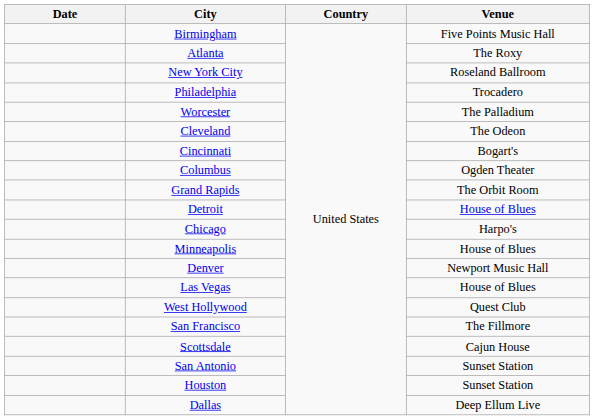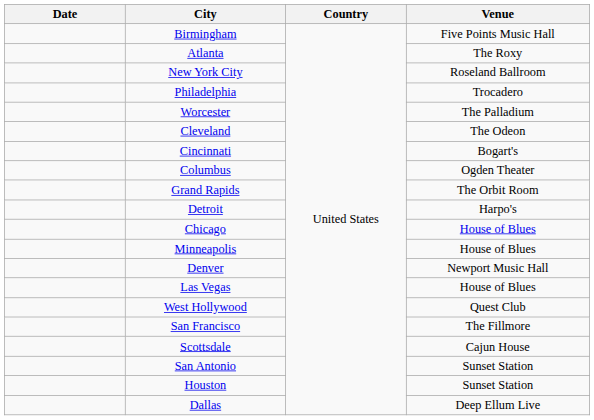Detroit | Venue: House of Blues -> Harpo's
Chicago | Venue: Harpo's -> House of Blues
